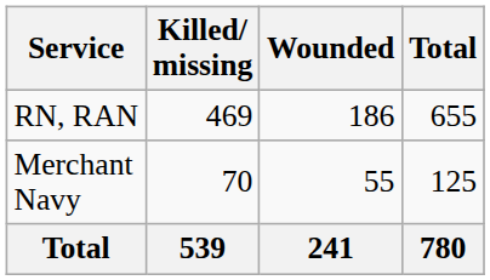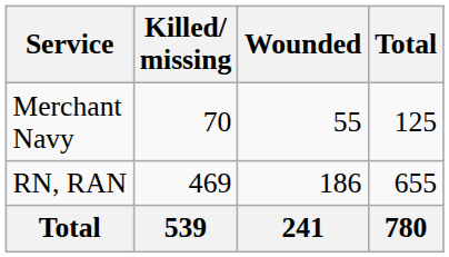rows swapped: RN, RAN <-> Merchant Navy
